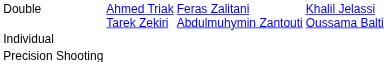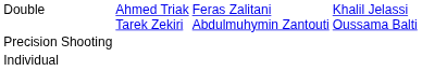rows swapped: Individual <-> Precision Shooting
